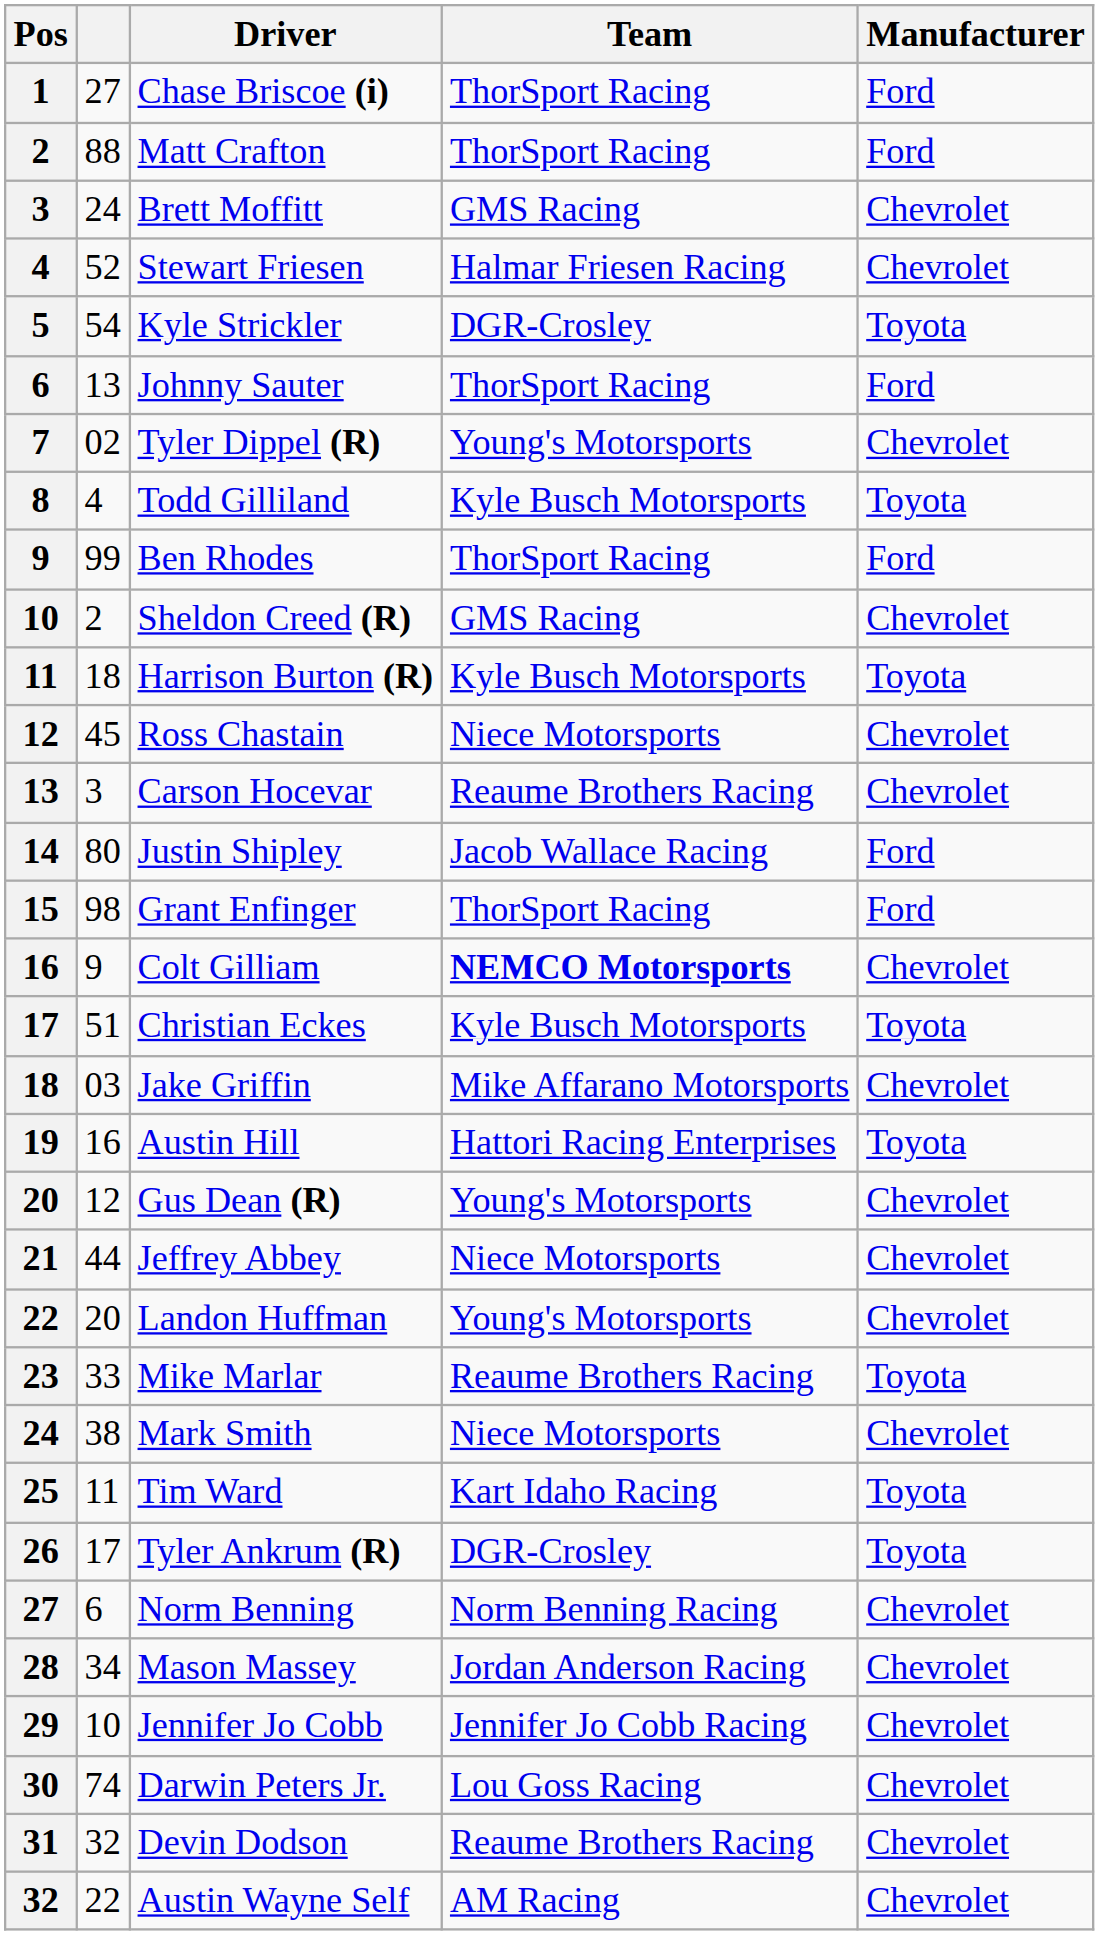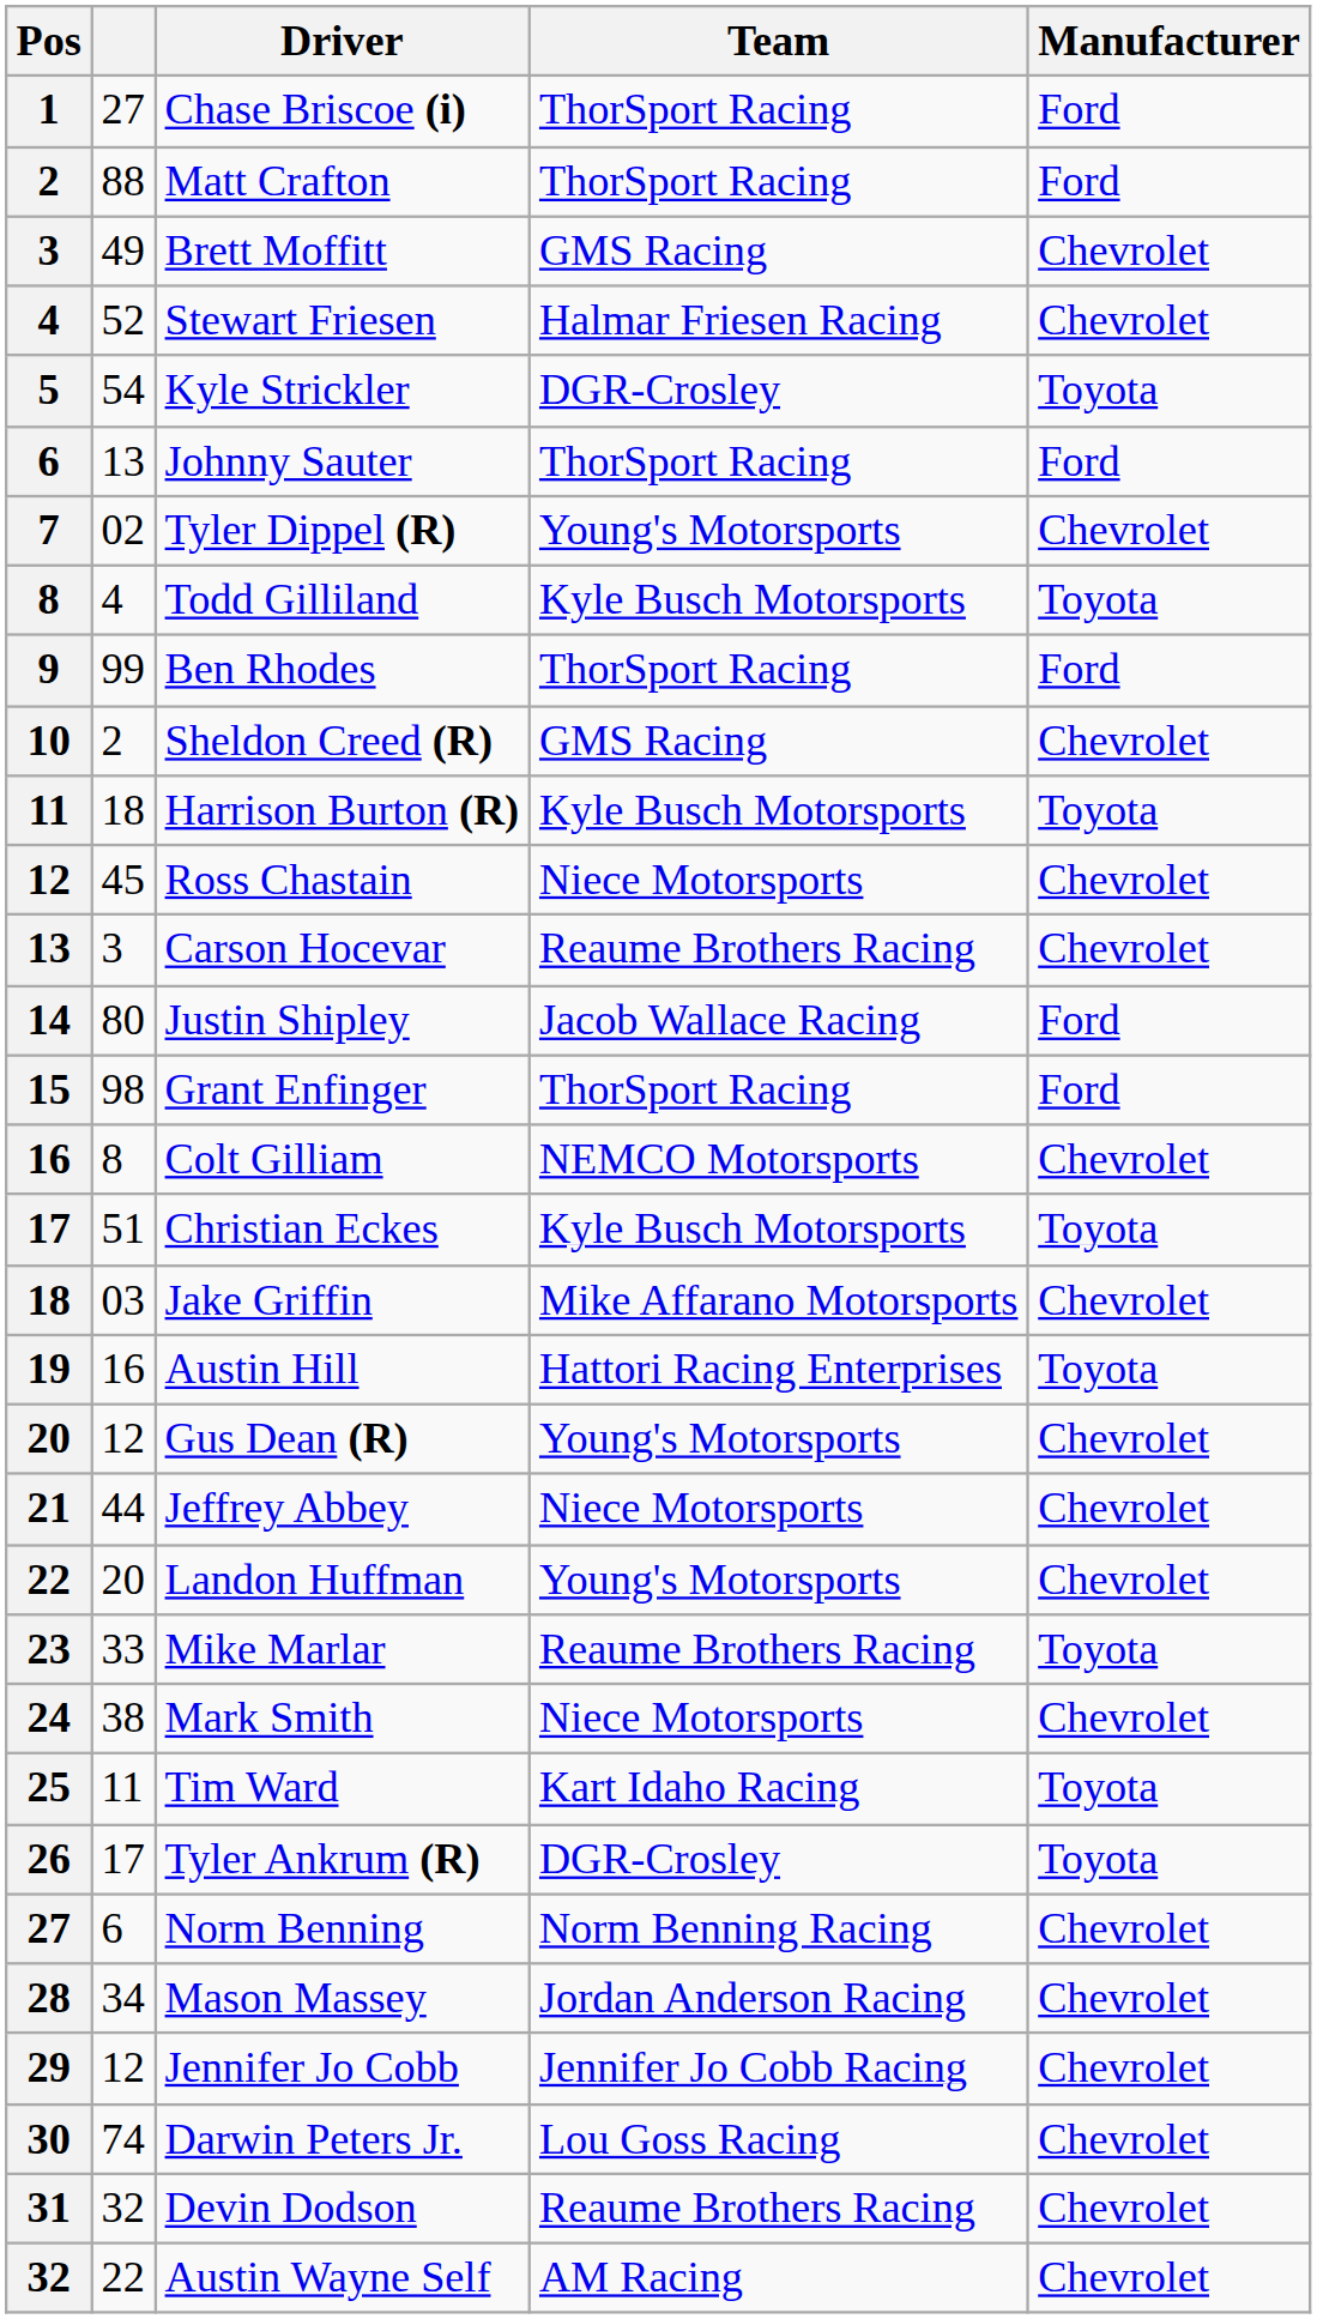Brett Moffitt | column 2: 24 -> 49
Colt Gilliam | column 2: 9 -> 8
Colt Gilliam | Team: bold -> normal
Jennifer Jo Cobb | column 2: 10 -> 12
